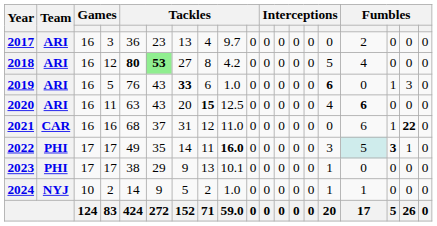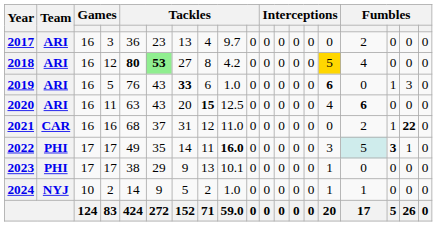2018 | column 15: no background -> gold background
2021 | column 16: 6 -> 2
